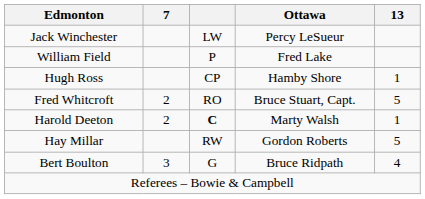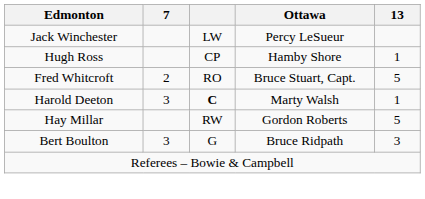- row: William Field | P | Fred Lake
Harold Deeton | 7: 2 -> 3
Bert Boulton | 13: 4 -> 3
